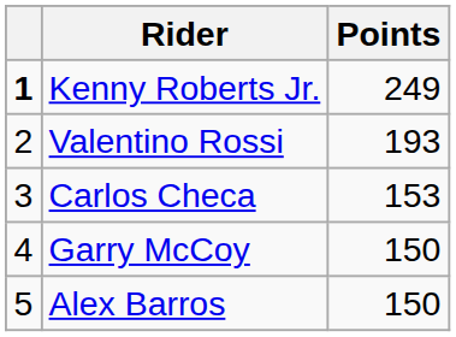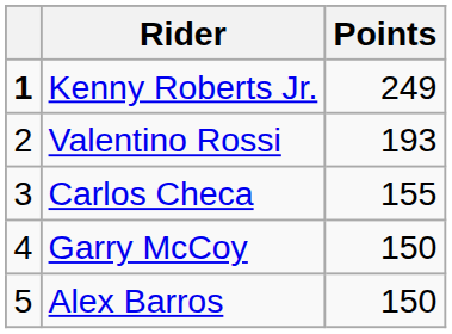Carlos Checa | Points: 153 -> 155
